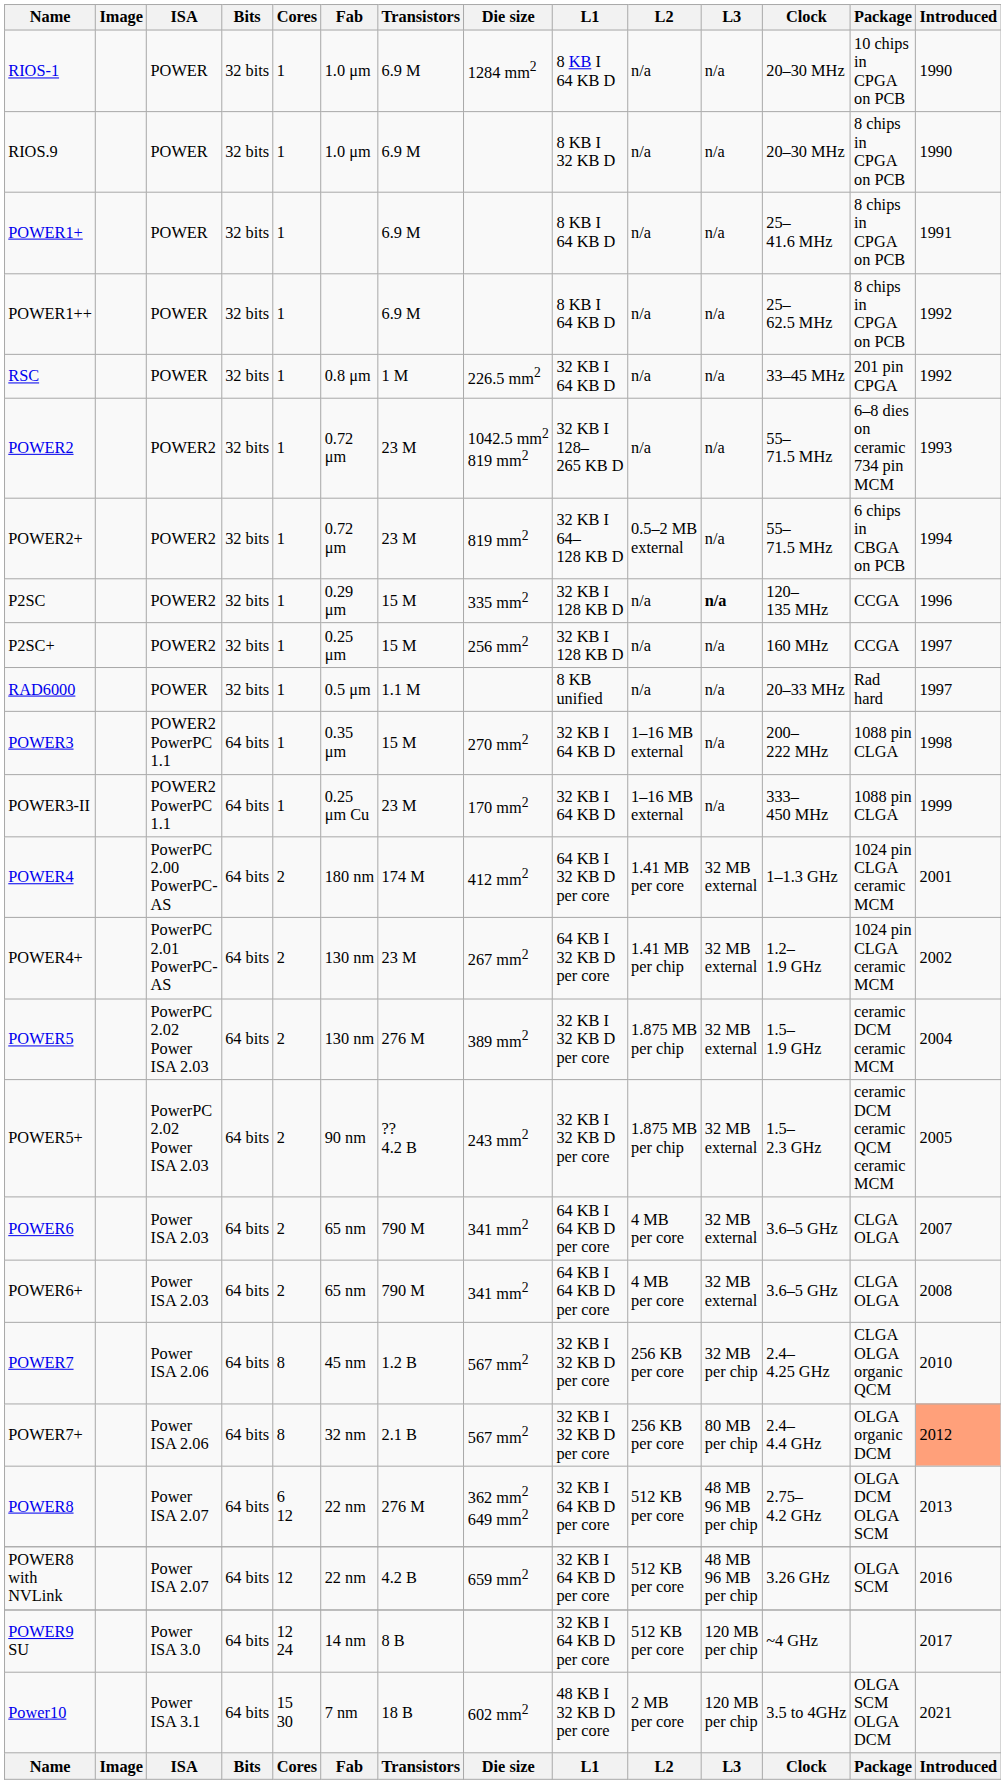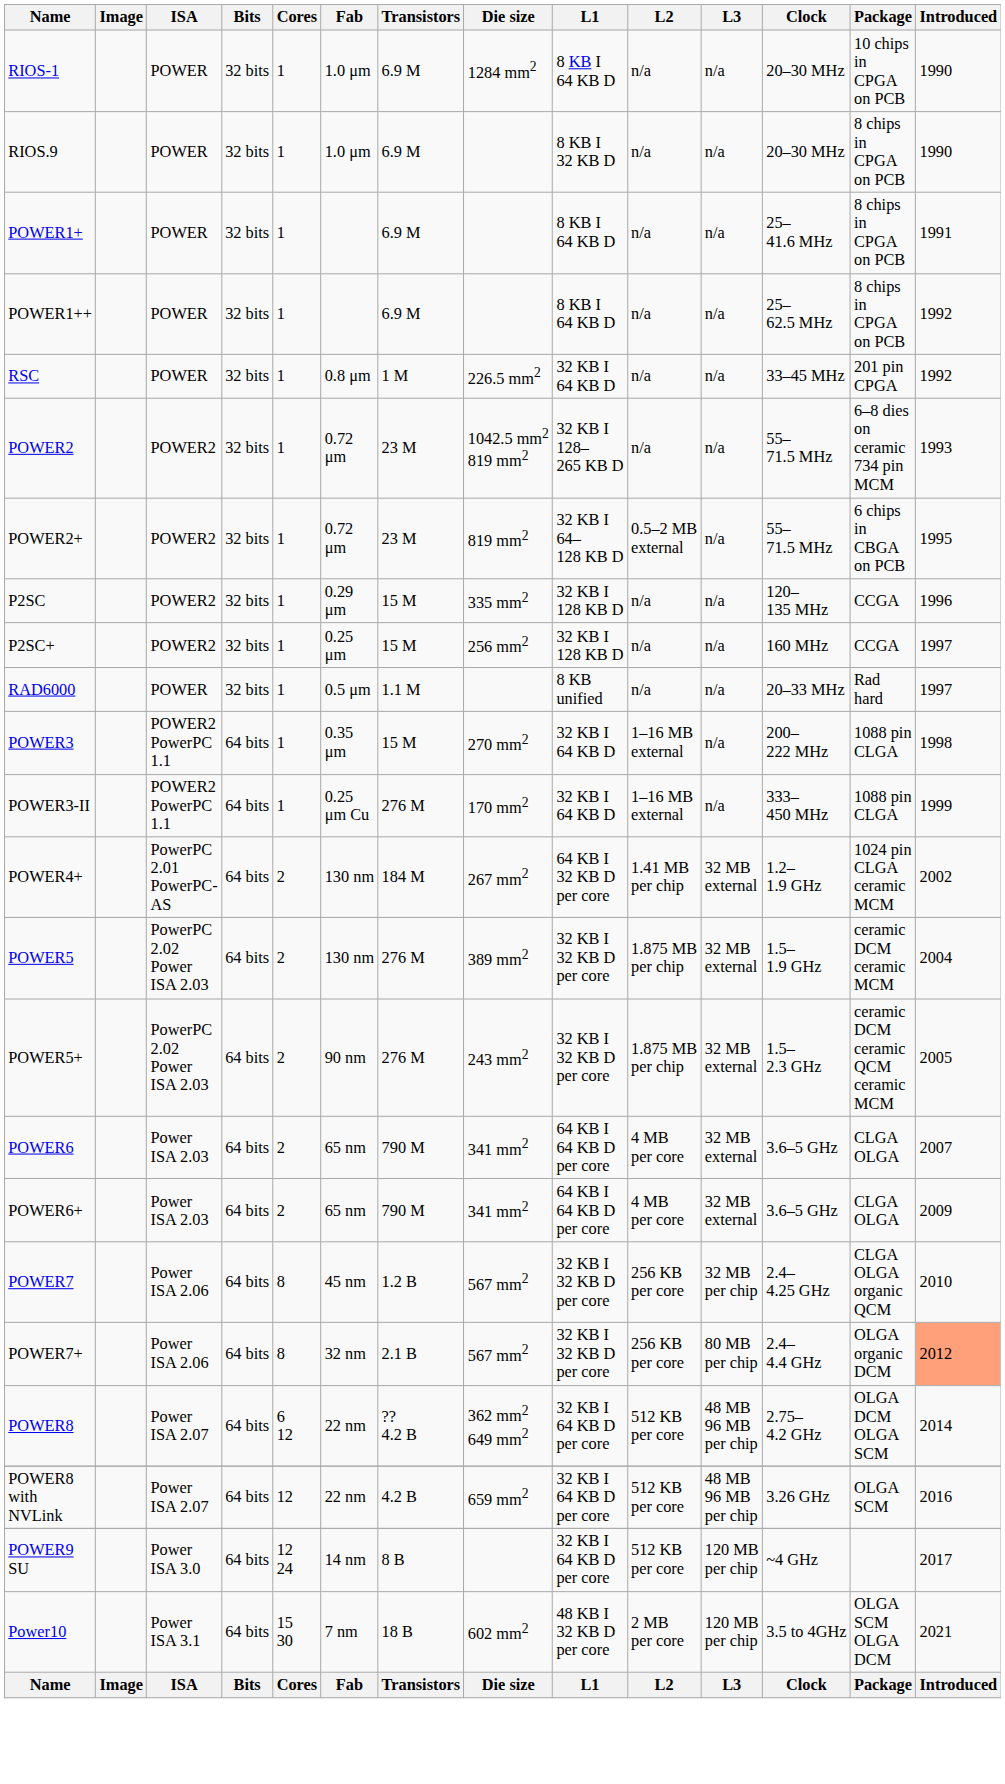POWER2+ | Introduced: 1994 -> 1995
P2SC | L3: bold -> normal
POWER3-II | Transistors: 23 M -> 276 M
- row: POWER4 | PowerPC 2.00 PowerPC-AS | 64 bits | 2 | 180 nm | 174 M | 412 mm2 | 64 KB I 32 KB D per core | 1.41 MB per core | 32 MB external | 1–1.3 GHz | 1024 pin CLGA ceramic MCM | 2001
POWER4+ | Transistors: 23 M -> 184 M
POWER5+ | Transistors: ?? 4.2 B -> 276 M
POWER6+ | Introduced: 2008 -> 2009
POWER8 | Transistors: 276 M -> ?? 4.2 B
POWER8 | Introduced: 2013 -> 2014
